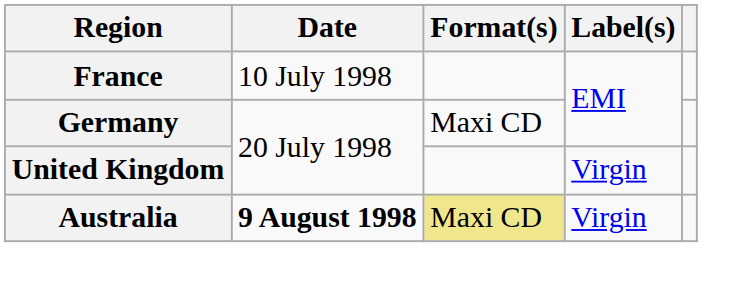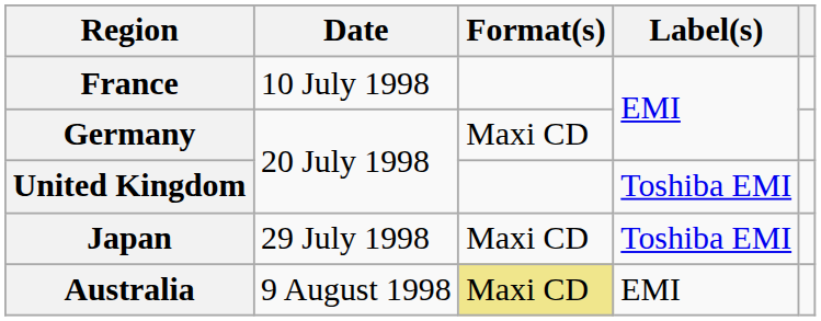United Kingdom | Label(s): Virgin -> Toshiba EMI
+ row: Japan | 29 July 1998 | Maxi CD | Toshiba EMI
Australia | Date: bold -> normal
Australia | Label(s): Virgin -> EMI
